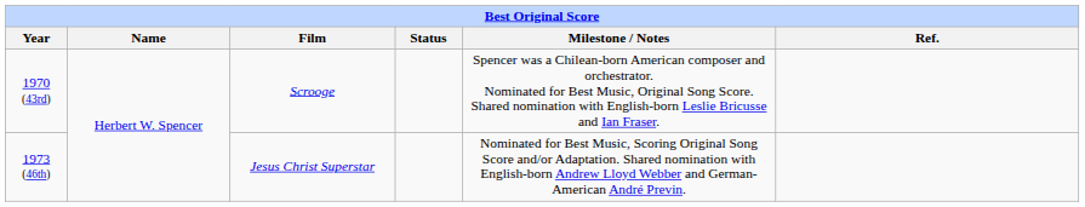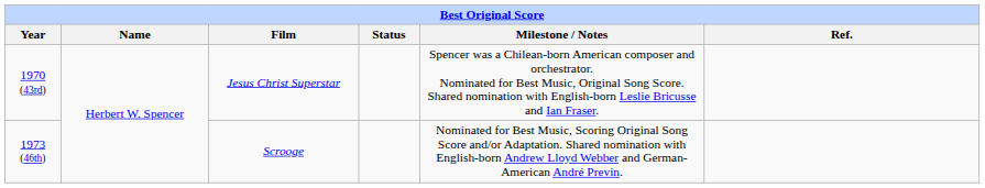1970 (43rd) | Film: Scrooge -> Jesus Christ Superstar
1973 (46th) | Film: Jesus Christ Superstar -> Scrooge
